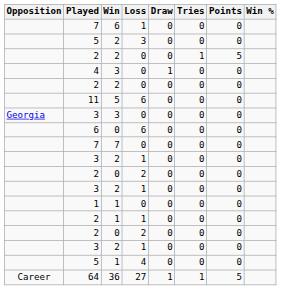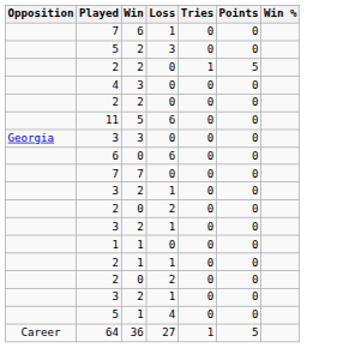- column: Draw | 0 | 0 | 0 | 1 | 0 | 0 | 0 | 0 | 0 | 0 | 0 | 0 | 0 | 0 | 0 | 0 | 0 | 1
